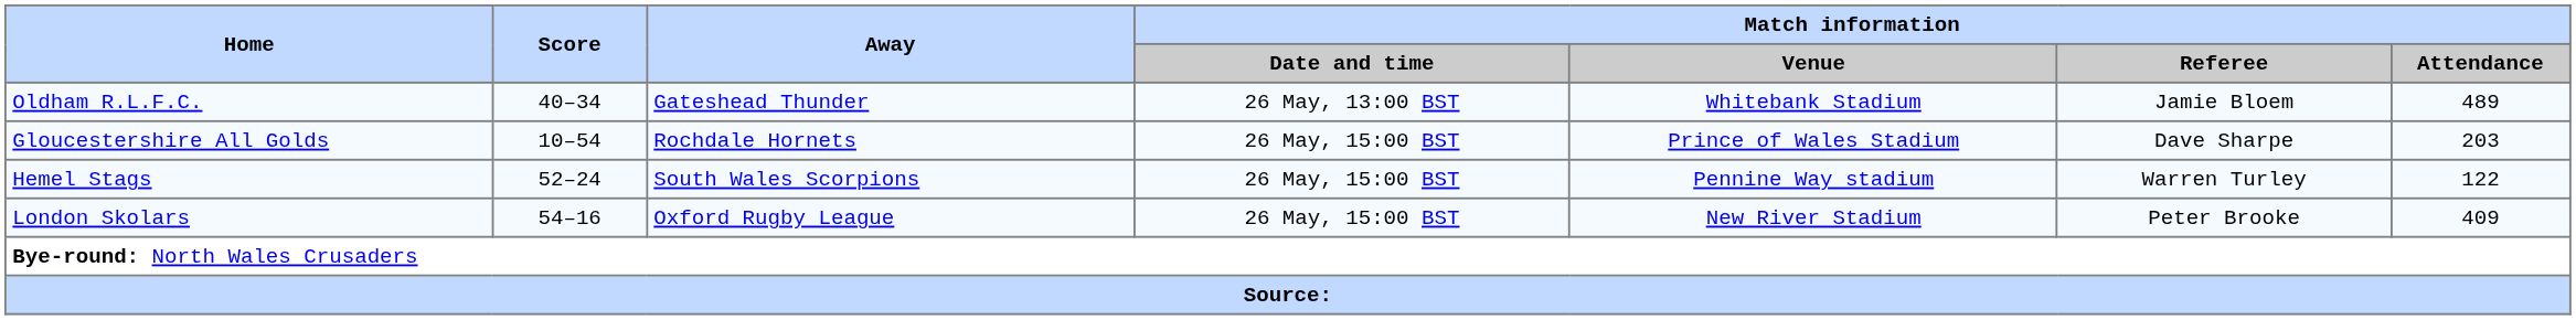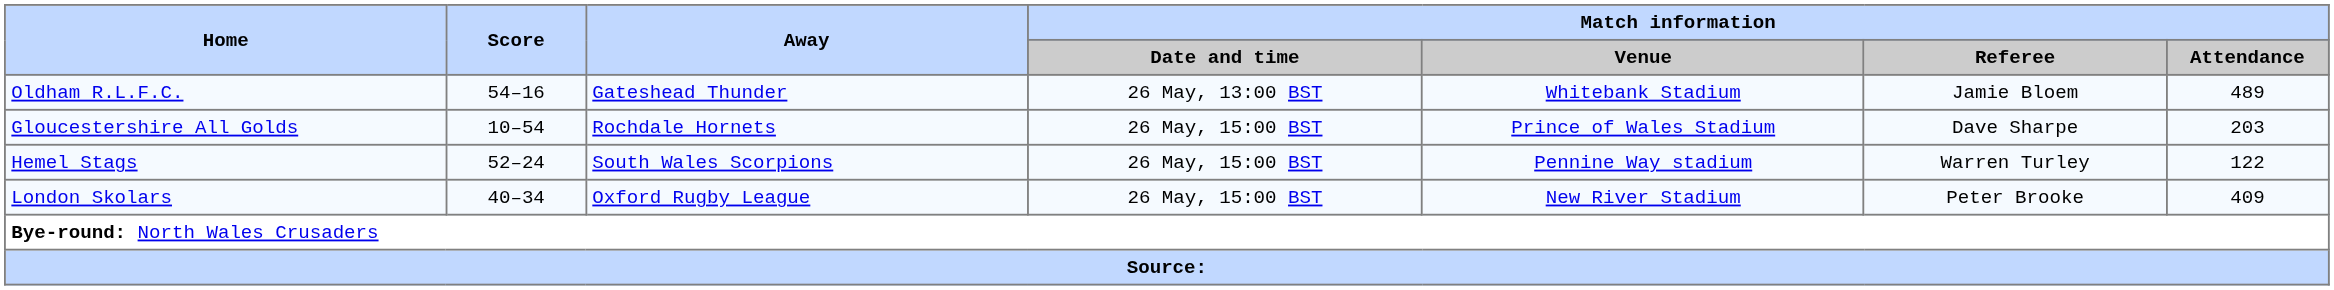Oldham R.L.F.C. | Score: 40–34 -> 54–16
London Skolars | Score: 54–16 -> 40–34
